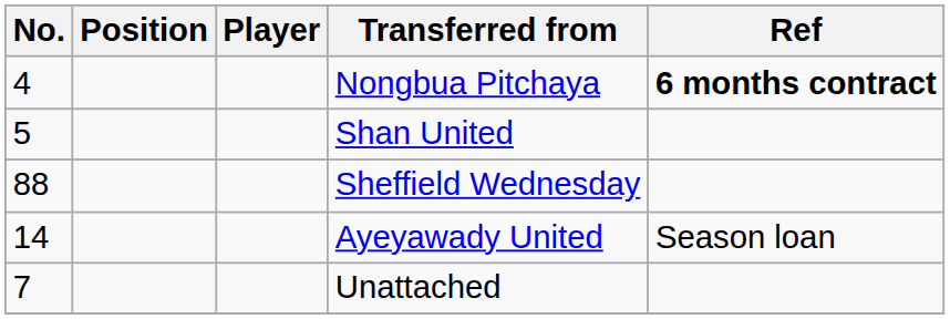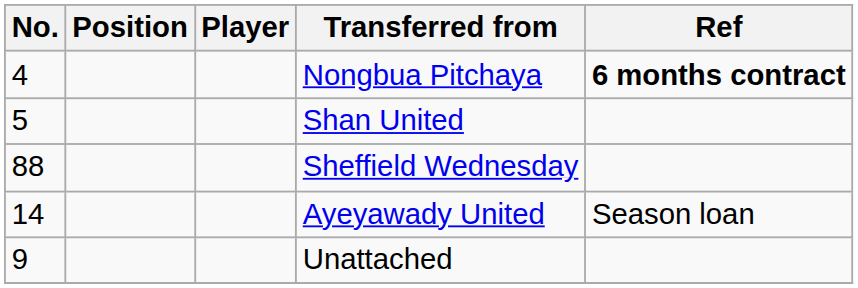Unattached | No.: 7 -> 9
